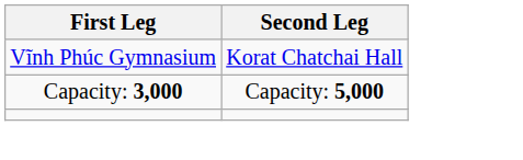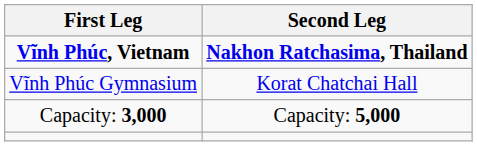+ row: Vĩnh Phúc, Vietnam | Nakhon Ratchasima, Thailand
